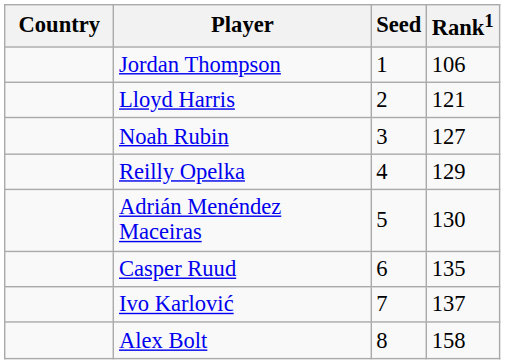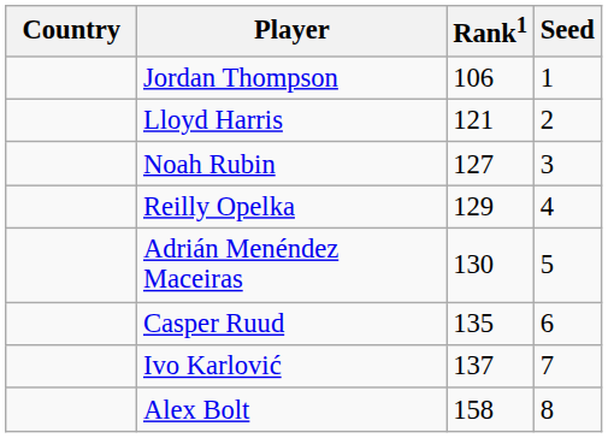columns swapped: Rank1 <-> Seed
